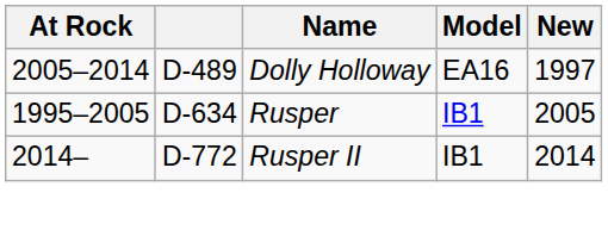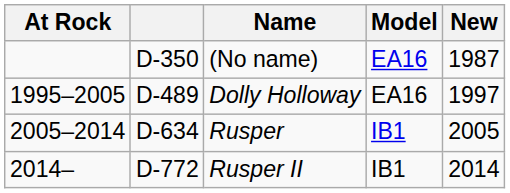+ row: D-350 | (No name) | EA16 | 1987
Dolly Holloway | At Rock: 2005–2014 -> 1995–2005
Rusper | At Rock: 1995–2005 -> 2005–2014
